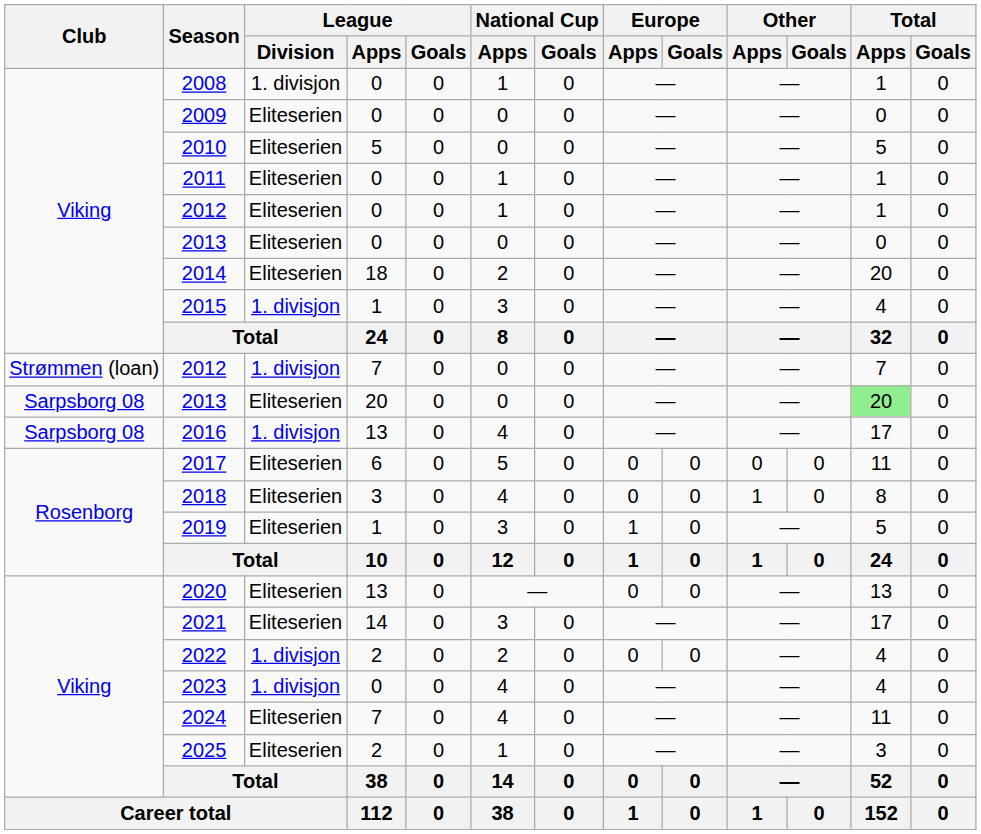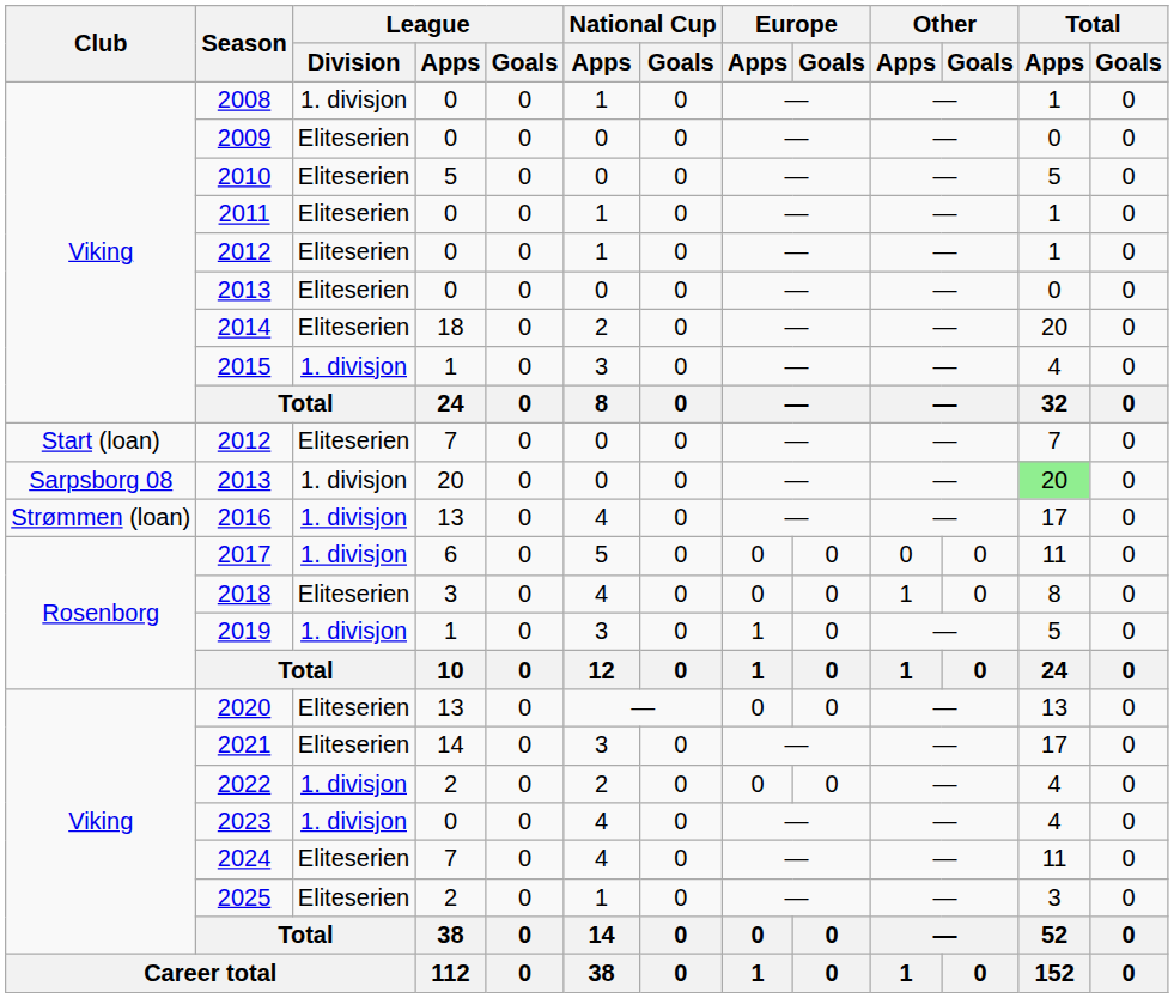2012 / 7 | Club: Strømmen (loan) -> Start (loan)
2012 / 7 | League / Division: 1. divisjon -> Eliteserien
2013 / 20 | League / Division: Eliteserien -> 1. divisjon
2016 | Club: Sarpsborg 08 -> Strømmen (loan)
2017 | League / Division: Eliteserien -> 1. divisjon
2019 | League / Division: Eliteserien -> 1. divisjon
